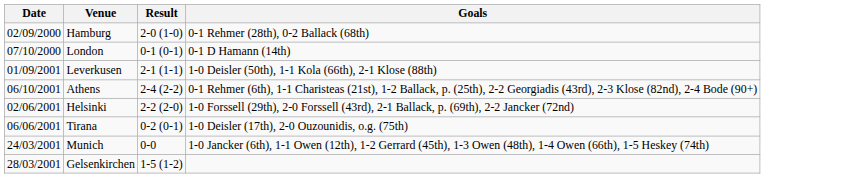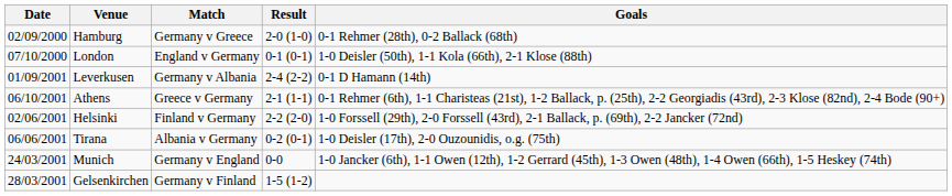+ column: Match | Germany v Greece | England v Germany | Germany v Albania | Greece v Germany | Finland v Germany | Albania v Germany | Germany v England | Germany v Finland
London | Goals: 0-1 D Hamann (14th) -> 1-0 Deisler (50th), 1-1 Kola (66th), 2-1 Klose (88th)
Leverkusen | Result: 2-1 (1-1) -> 2-4 (2-2)
Leverkusen | Goals: 1-0 Deisler (50th), 1-1 Kola (66th), 2-1 Klose (88th) -> 0-1 D Hamann (14th)
Athens | Result: 2-4 (2-2) -> 2-1 (1-1)
